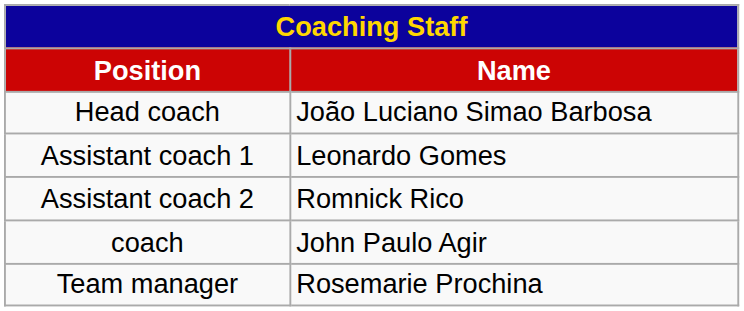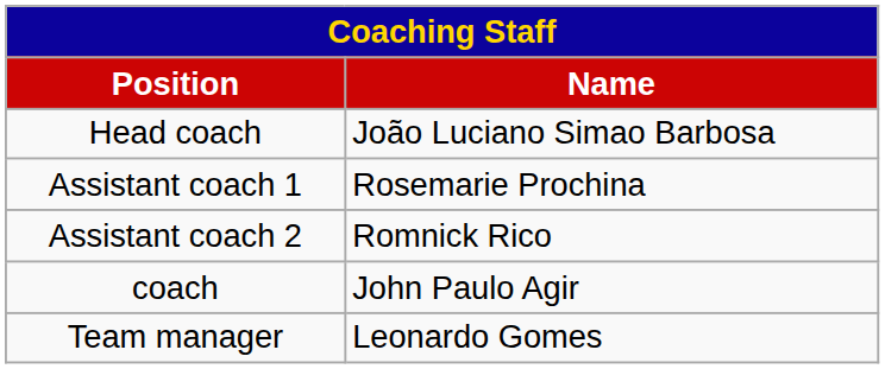Assistant coach 1 | Name: Leonardo Gomes -> Rosemarie Prochina
Team manager | Name: Rosemarie Prochina -> Leonardo Gomes
